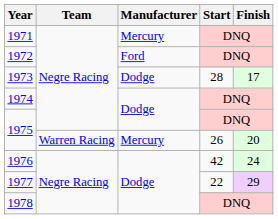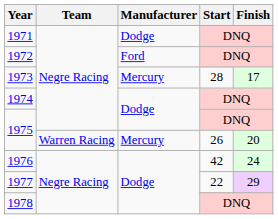1971 | Manufacturer: Mercury -> Dodge
1973 | Manufacturer: Dodge -> Mercury
